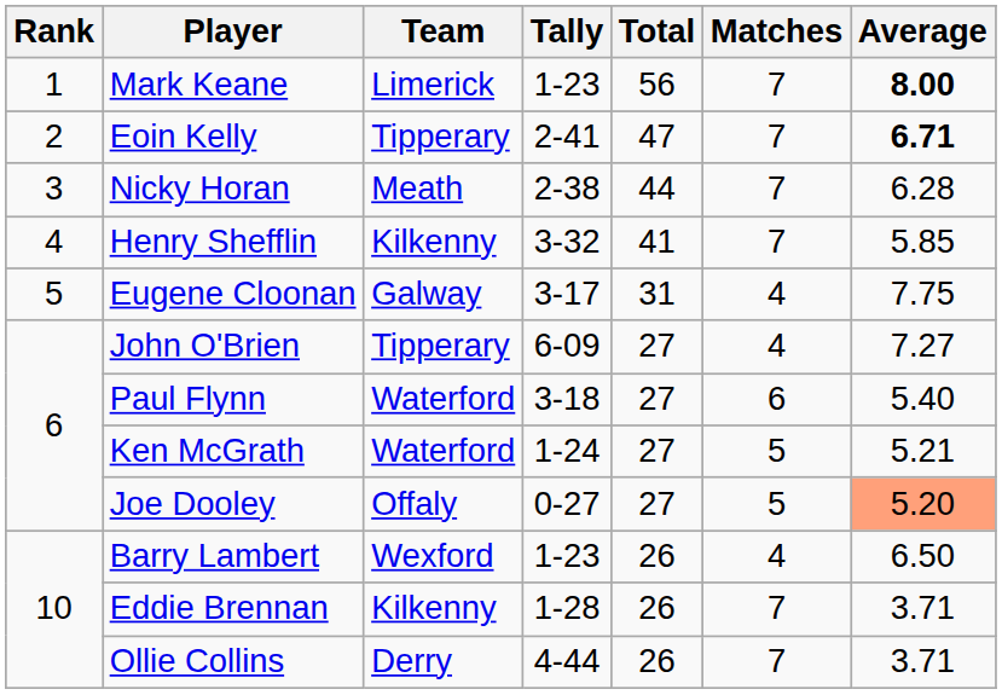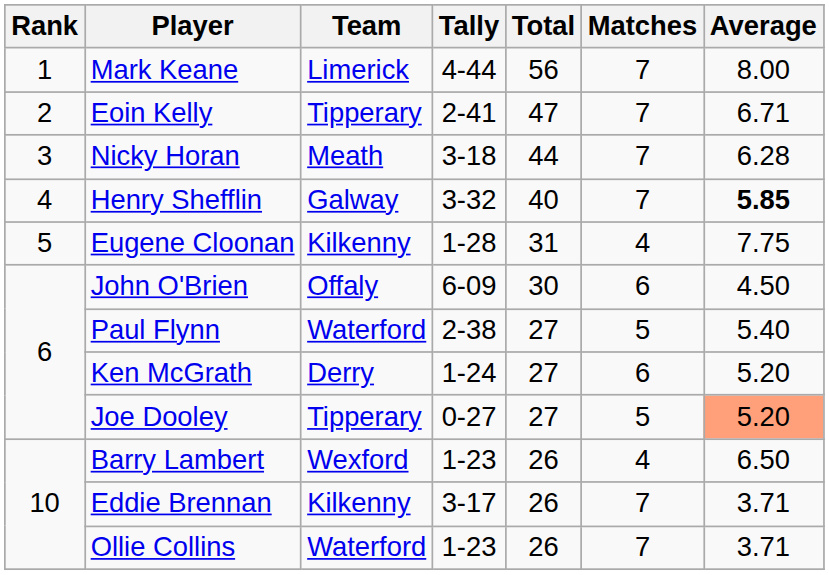Mark Keane | Tally: 1-23 -> 4-44
Mark Keane | Average: bold -> normal
Eoin Kelly | Average: bold -> normal
Nicky Horan | Tally: 2-38 -> 3-18
Henry Shefflin | Team: Kilkenny -> Galway
Henry Shefflin | Total: 41 -> 40
Henry Shefflin | Average: normal -> bold
Eugene Cloonan | Team: Galway -> Kilkenny
Eugene Cloonan | Tally: 3-17 -> 1-28
John O'Brien | Team: Tipperary -> Offaly
John O'Brien | Total: 27 -> 30
John O'Brien | Matches: 4 -> 6
John O'Brien | Average: 7.27 -> 4.50
Paul Flynn | Tally: 3-18 -> 2-38
Paul Flynn | Matches: 6 -> 5
Ken McGrath | Team: Waterford -> Derry
Ken McGrath | Matches: 5 -> 6
Ken McGrath | Average: 5.21 -> 5.20
Joe Dooley | Team: Offaly -> Tipperary
Eddie Brennan | Tally: 1-28 -> 3-17
Ollie Collins | Team: Derry -> Waterford
Ollie Collins | Tally: 4-44 -> 1-23
